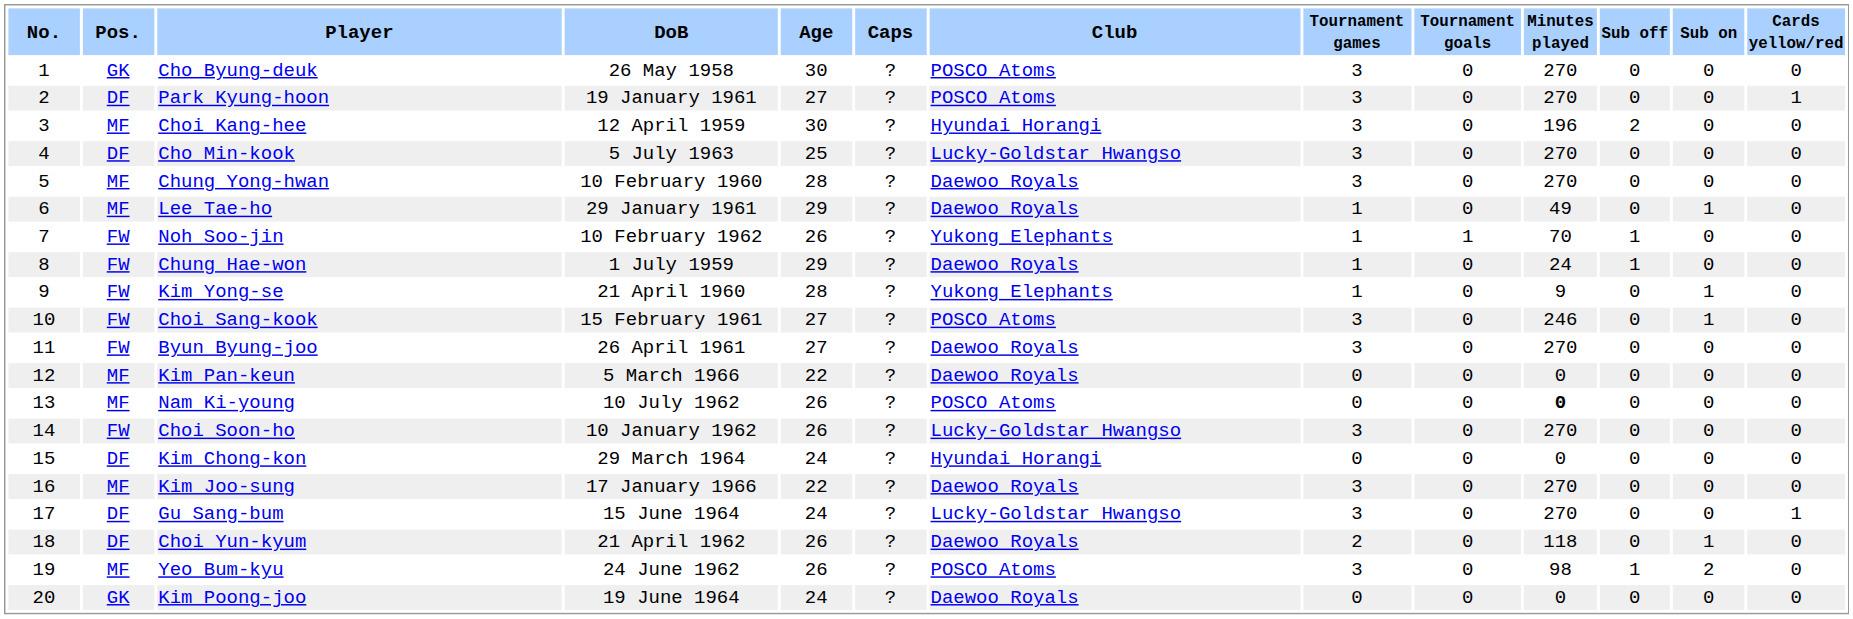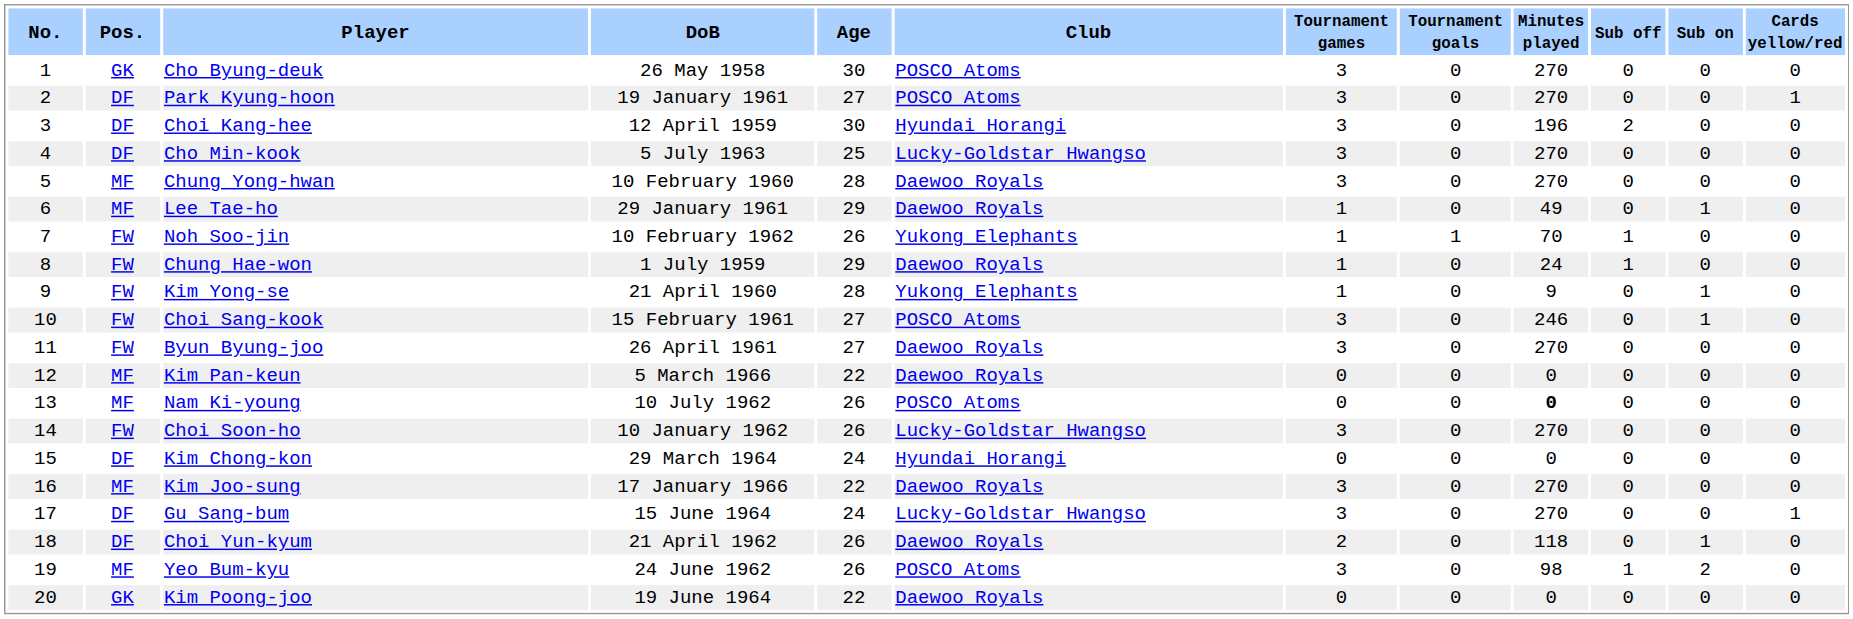- column: Caps | ? | ? | ? | ? | ? | ? | ? | ? | ? | ? | ? | ? | ? | ? | ? | ? | ? | ? | ? | ?
Choi Kang-hee | Pos.: MF -> DF
Kim Poong-joo | Age: 24 -> 22
